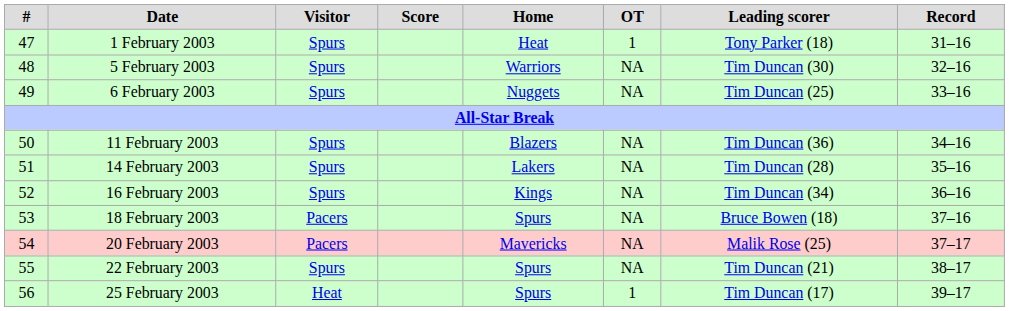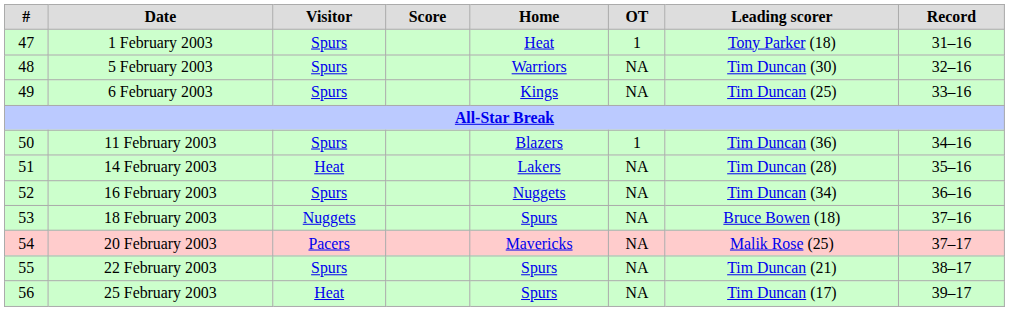6 February 2003 | Home: Nuggets -> Kings
11 February 2003 | OT: NA -> 1
14 February 2003 | Visitor: Spurs -> Heat
16 February 2003 | Home: Kings -> Nuggets
18 February 2003 | Visitor: Pacers -> Nuggets
25 February 2003 | OT: 1 -> NA
